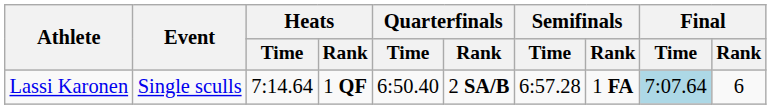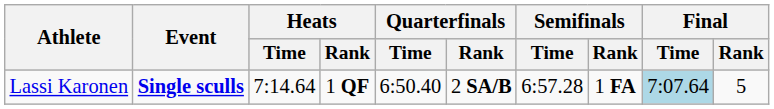Lassi Karonen | Event: normal -> bold
Lassi Karonen | Final / Rank: 6 -> 5
